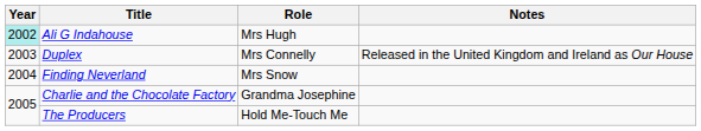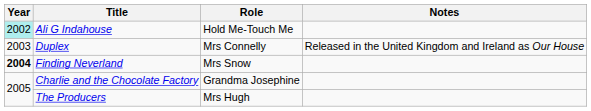Ali G Indahouse | Role: Mrs Hugh -> Hold Me-Touch Me
Finding Neverland | Year: normal -> bold
The Producers | Role: Hold Me-Touch Me -> Mrs Hugh
